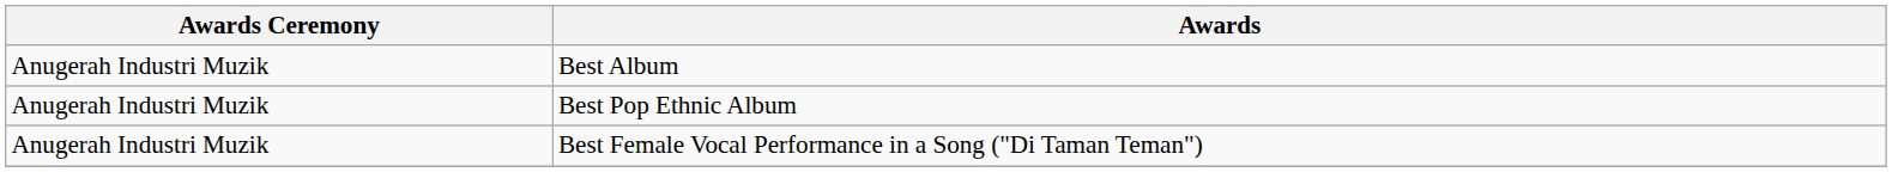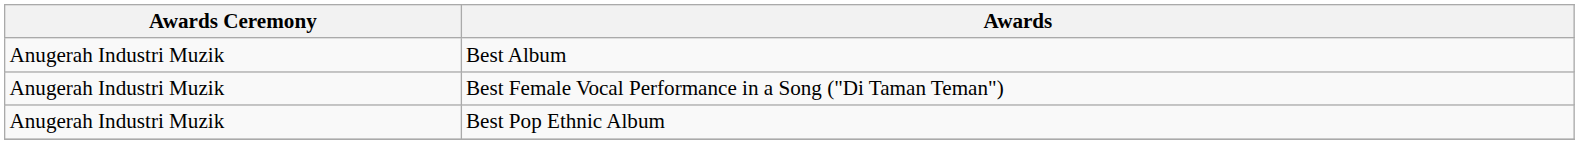rows swapped: Best Pop Ethnic Album <-> Best Female Vocal Performance in a Song ("Di Taman Teman")
